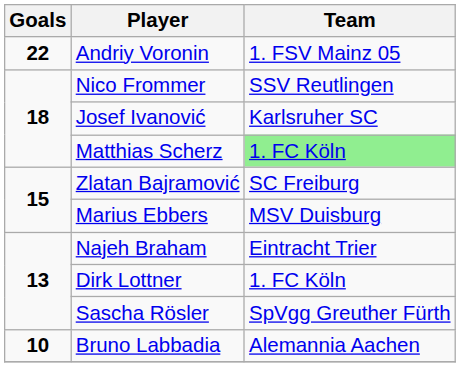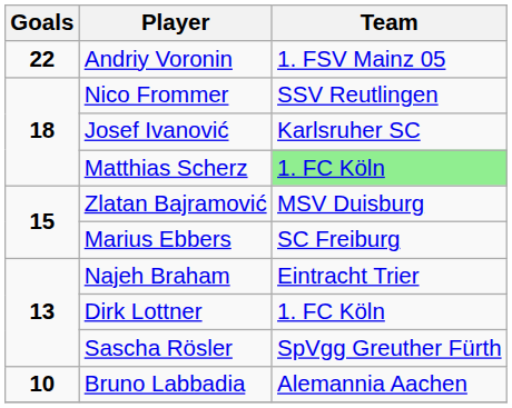Zlatan Bajramović | Team: SC Freiburg -> MSV Duisburg
Marius Ebbers | Team: MSV Duisburg -> SC Freiburg
